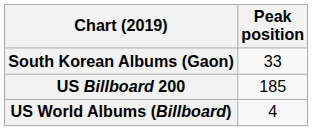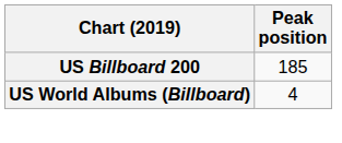- row: South Korean Albums (Gaon) | 33
